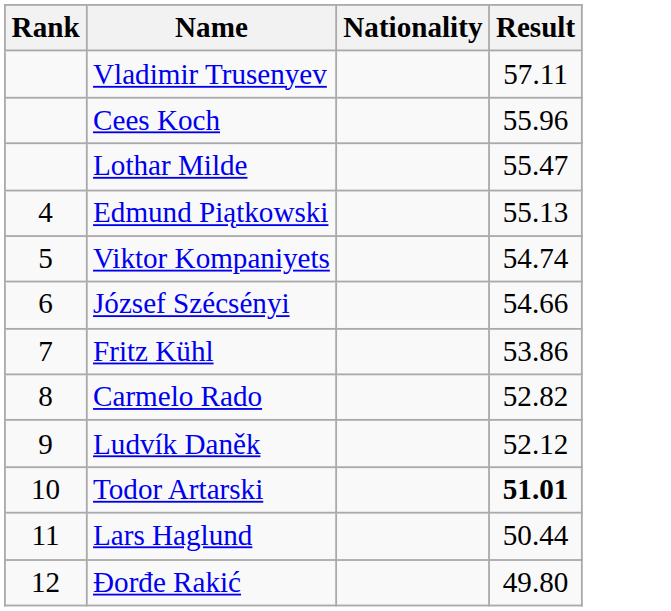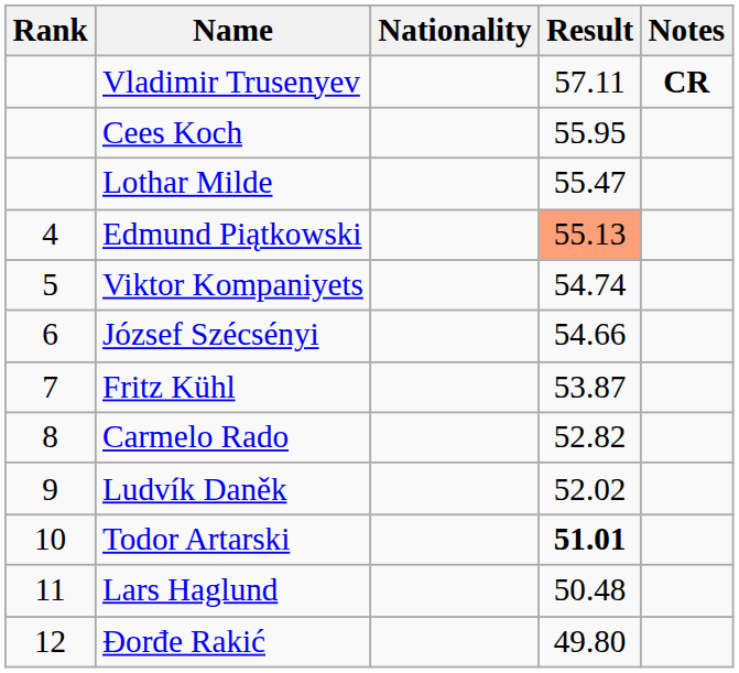+ column: Notes | CR
Cees Koch | Result: 55.96 -> 55.95
Edmund Piątkowski | Result: no background -> lightsalmon background
Fritz Kühl | Result: 53.86 -> 53.87
Ludvík Daněk | Result: 52.12 -> 52.02
Lars Haglund | Result: 50.44 -> 50.48
